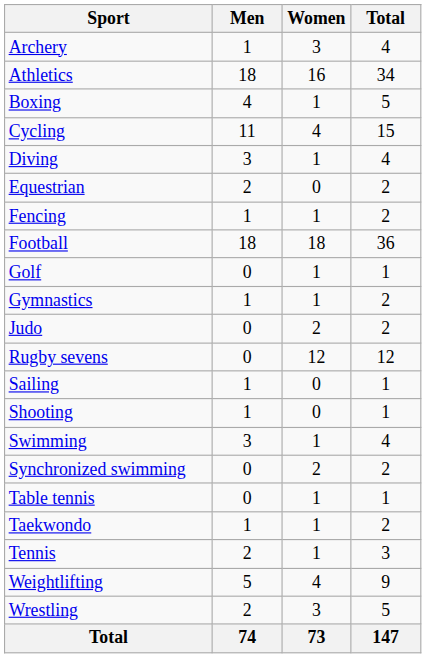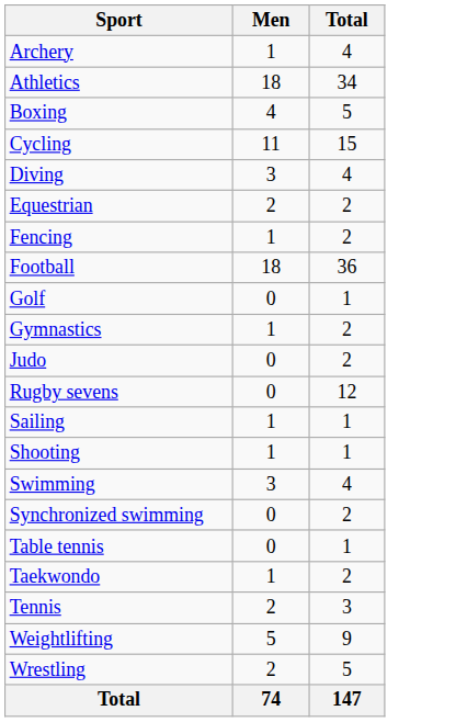- column: Women | 3 | 16 | 1 | 4 | 1 | 0 | 1 | 18 | 1 | 1 | 2 | 12 | 0 | 0 | 1 | 2 | 1 | 1 | 1 | 4 | 3 | 73
